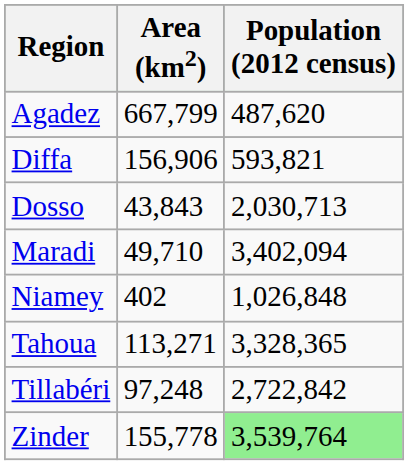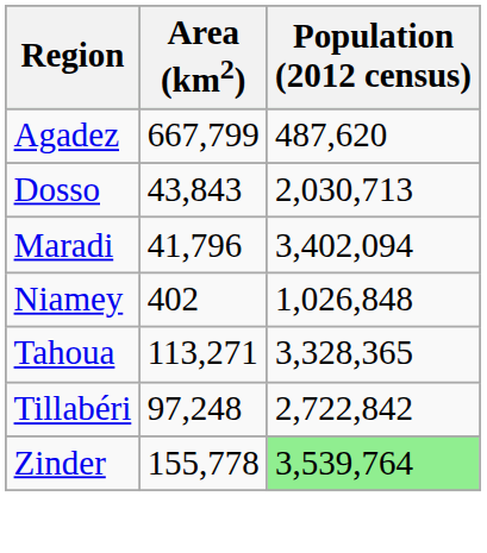- row: Diffa | 156,906 | 593,821
Maradi | Area (km2): 49,710 -> 41,796
